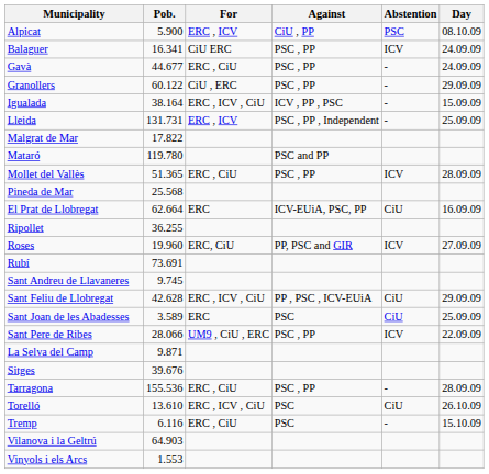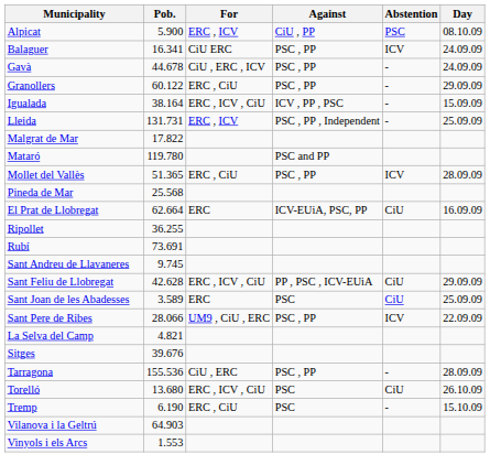Gavà | Pob.: 44.677 -> 44.678
Gavà | For: ERC , CiU -> CiU , ERC , ICV
Granollers | For: CiU , ERC -> ERC , CiU
- row: Roses | 19.960 | ERC, CiU | PP, PSC and GIR | ICV | 27.09.09
La Selva del Camp | Pob.: 9.871 -> 4.821
Tarragona | For: ERC , CiU -> CiU , ERC
Torelló | Pob.: 13.610 -> 13.680
Tremp | Pob.: 6.116 -> 6.190
